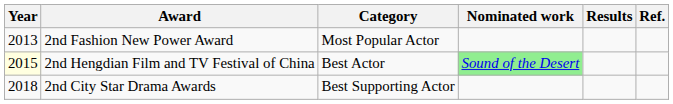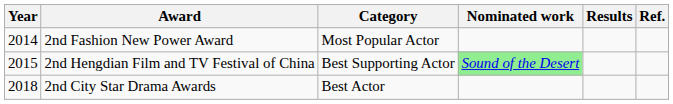2nd Fashion New Power Award | Year: 2013 -> 2014
2nd Hengdian Film and TV Festival of China | Year: lightyellow background -> no background
2nd Hengdian Film and TV Festival of China | Category: Best Actor -> Best Supporting Actor
2nd City Star Drama Awards | Category: Best Supporting Actor -> Best Actor
